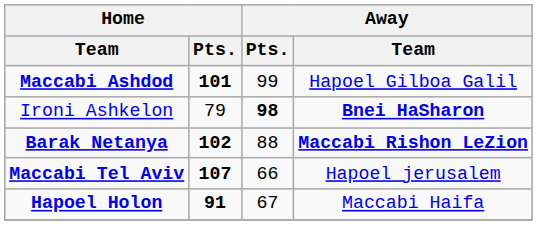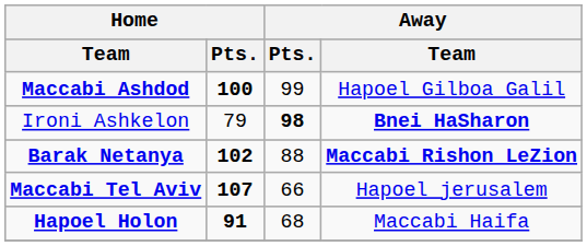Maccabi Ashdod | Home / Pts.: 101 -> 100
Hapoel Holon | Away / Pts.: 67 -> 68
